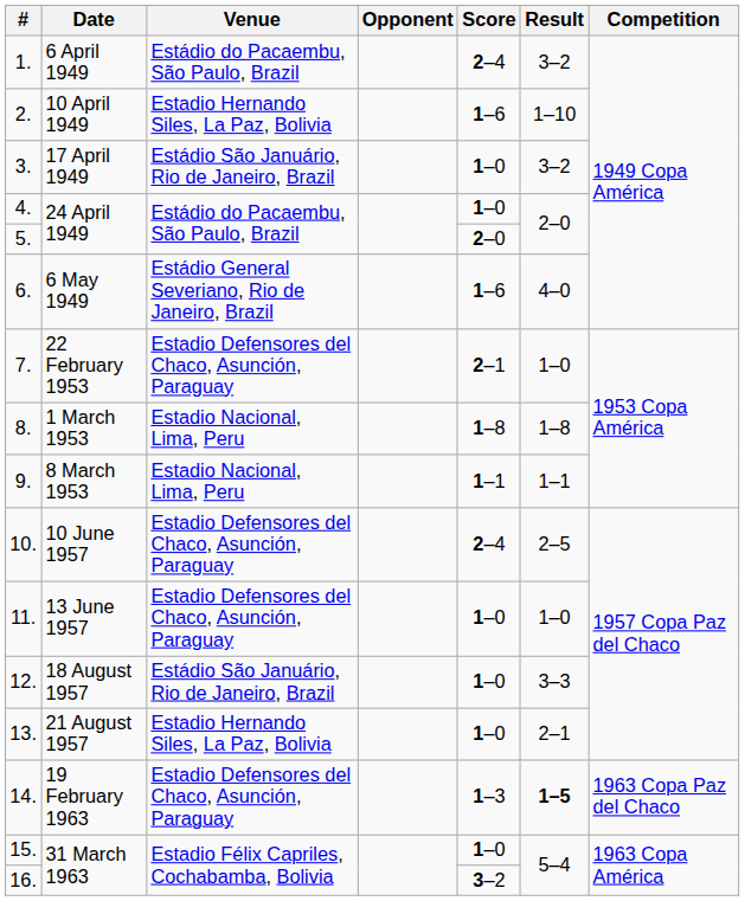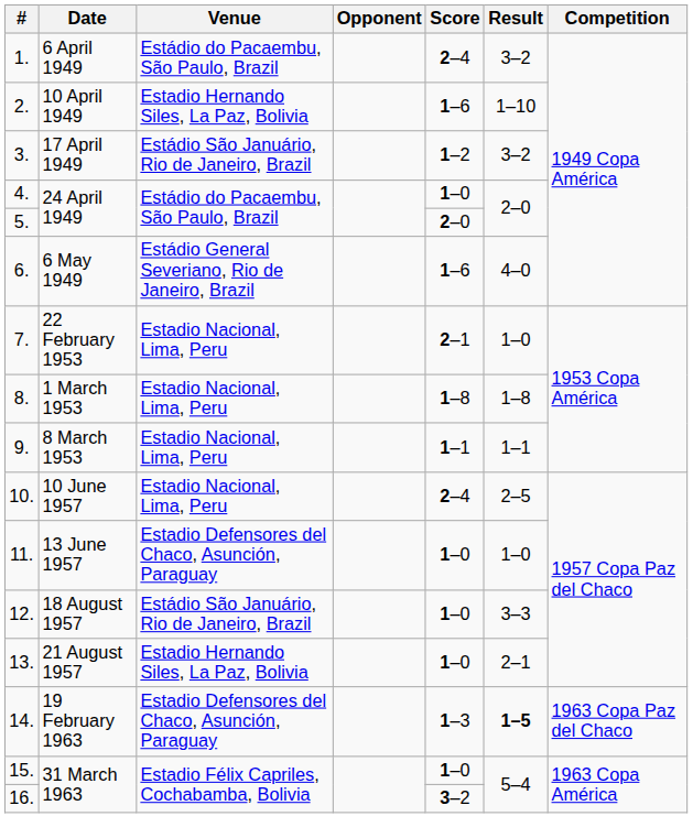3. | Score: 1–0 -> 1–2
7. | Venue: Estadio Defensores del Chaco, Asunción, Paraguay -> Estadio Nacional, Lima, Peru
10. | Venue: Estadio Defensores del Chaco, Asunción, Paraguay -> Estadio Nacional, Lima, Peru
